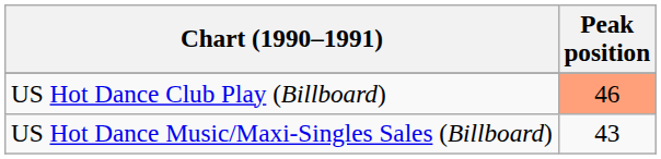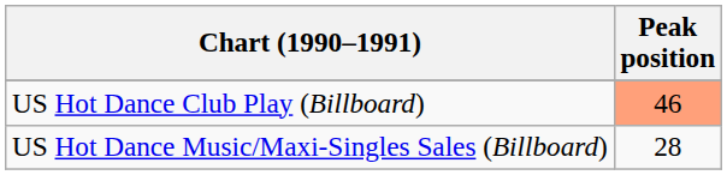US Hot Dance Music/Maxi-Singles Sales (Billboard) | Peak position: 43 -> 28
